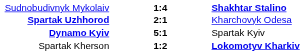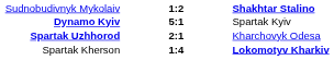Sudnobudivnyk Mykolaiv | column 2: 1:4 -> 1:2
rows swapped: Dynamo Kyiv <-> Spartak Uzhhorod
Spartak Kherson | column 2: 1:2 -> 1:4
